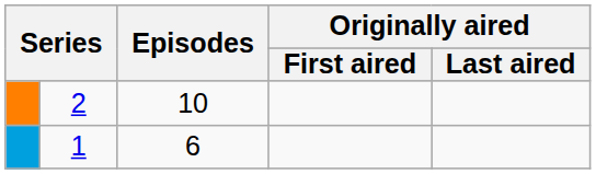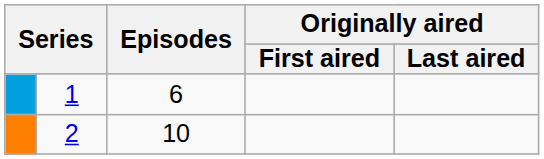rows swapped: 1 <-> 2
